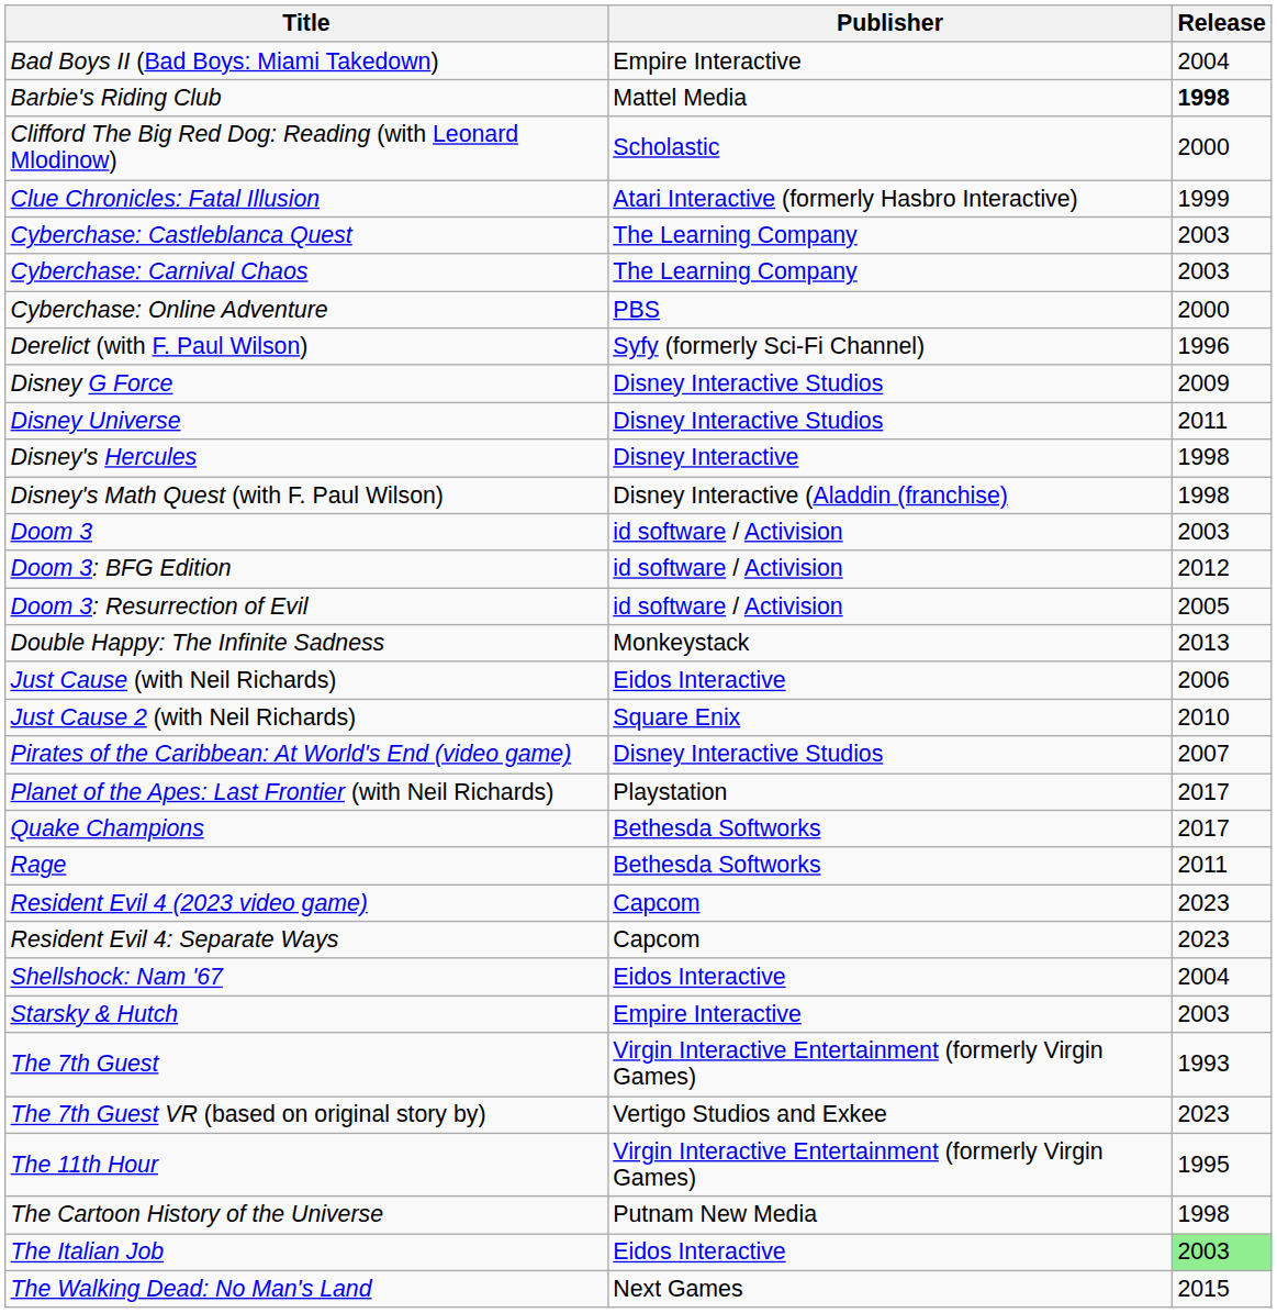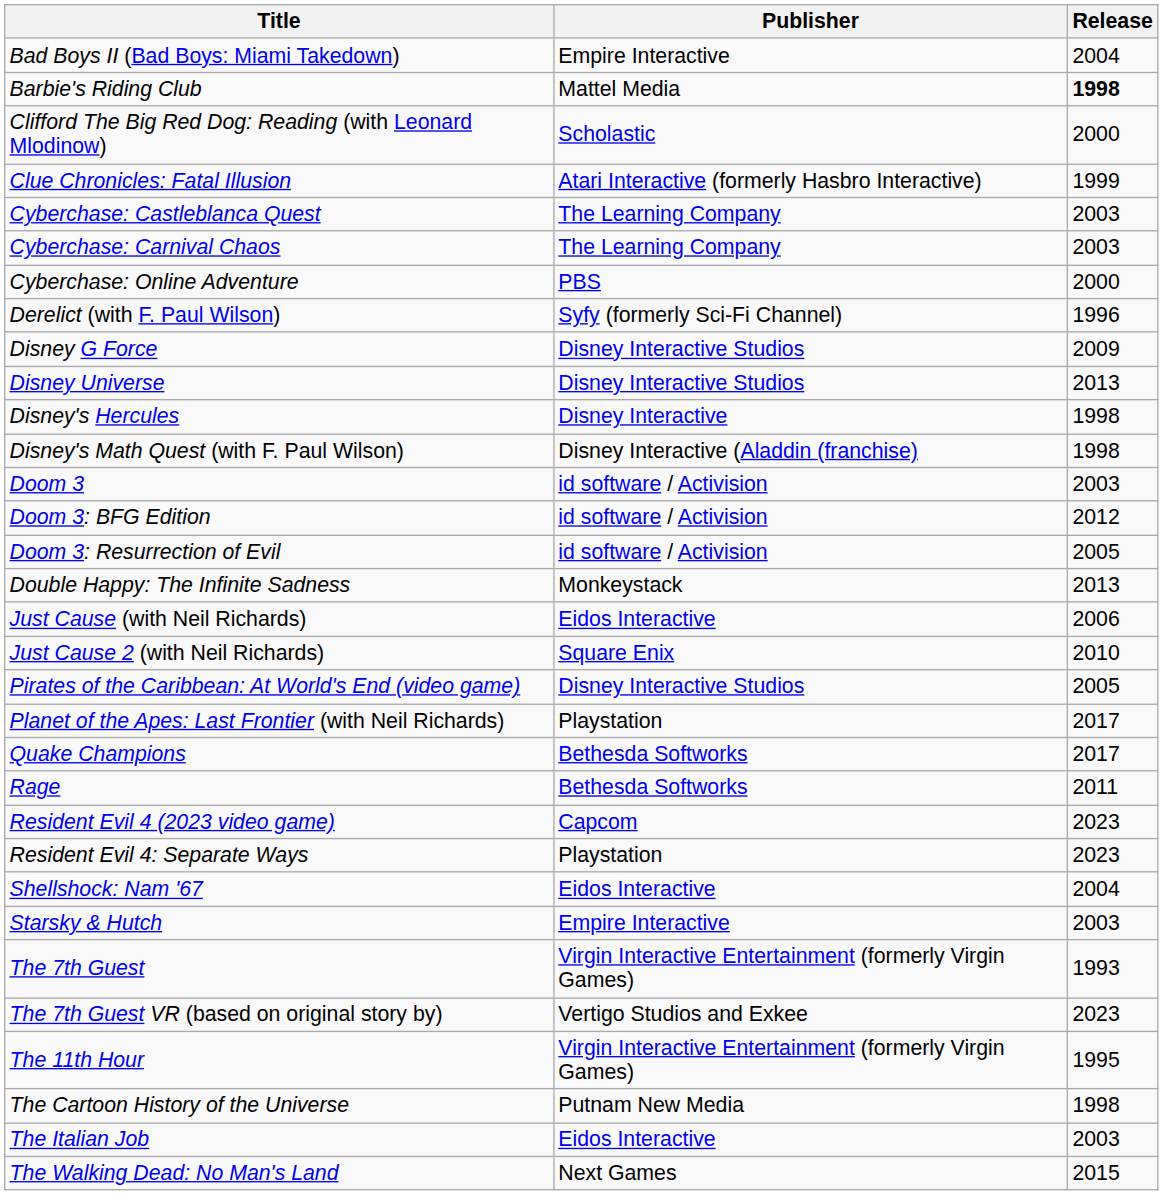Disney Universe | Release: 2011 -> 2013
Pirates of the Caribbean: At World's End (video game) | Release: 2007 -> 2005
Resident Evil 4: Separate Ways | Publisher: Capcom -> Playstation
The Italian Job | Release: lightgreen background -> no background
